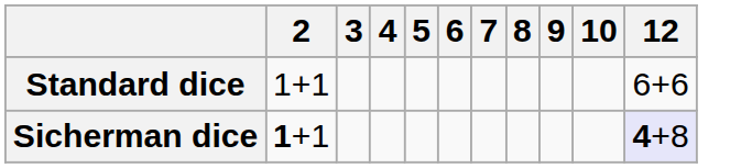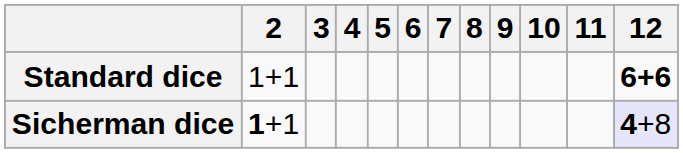+ column: 11
Standard dice | 12: normal -> bold
